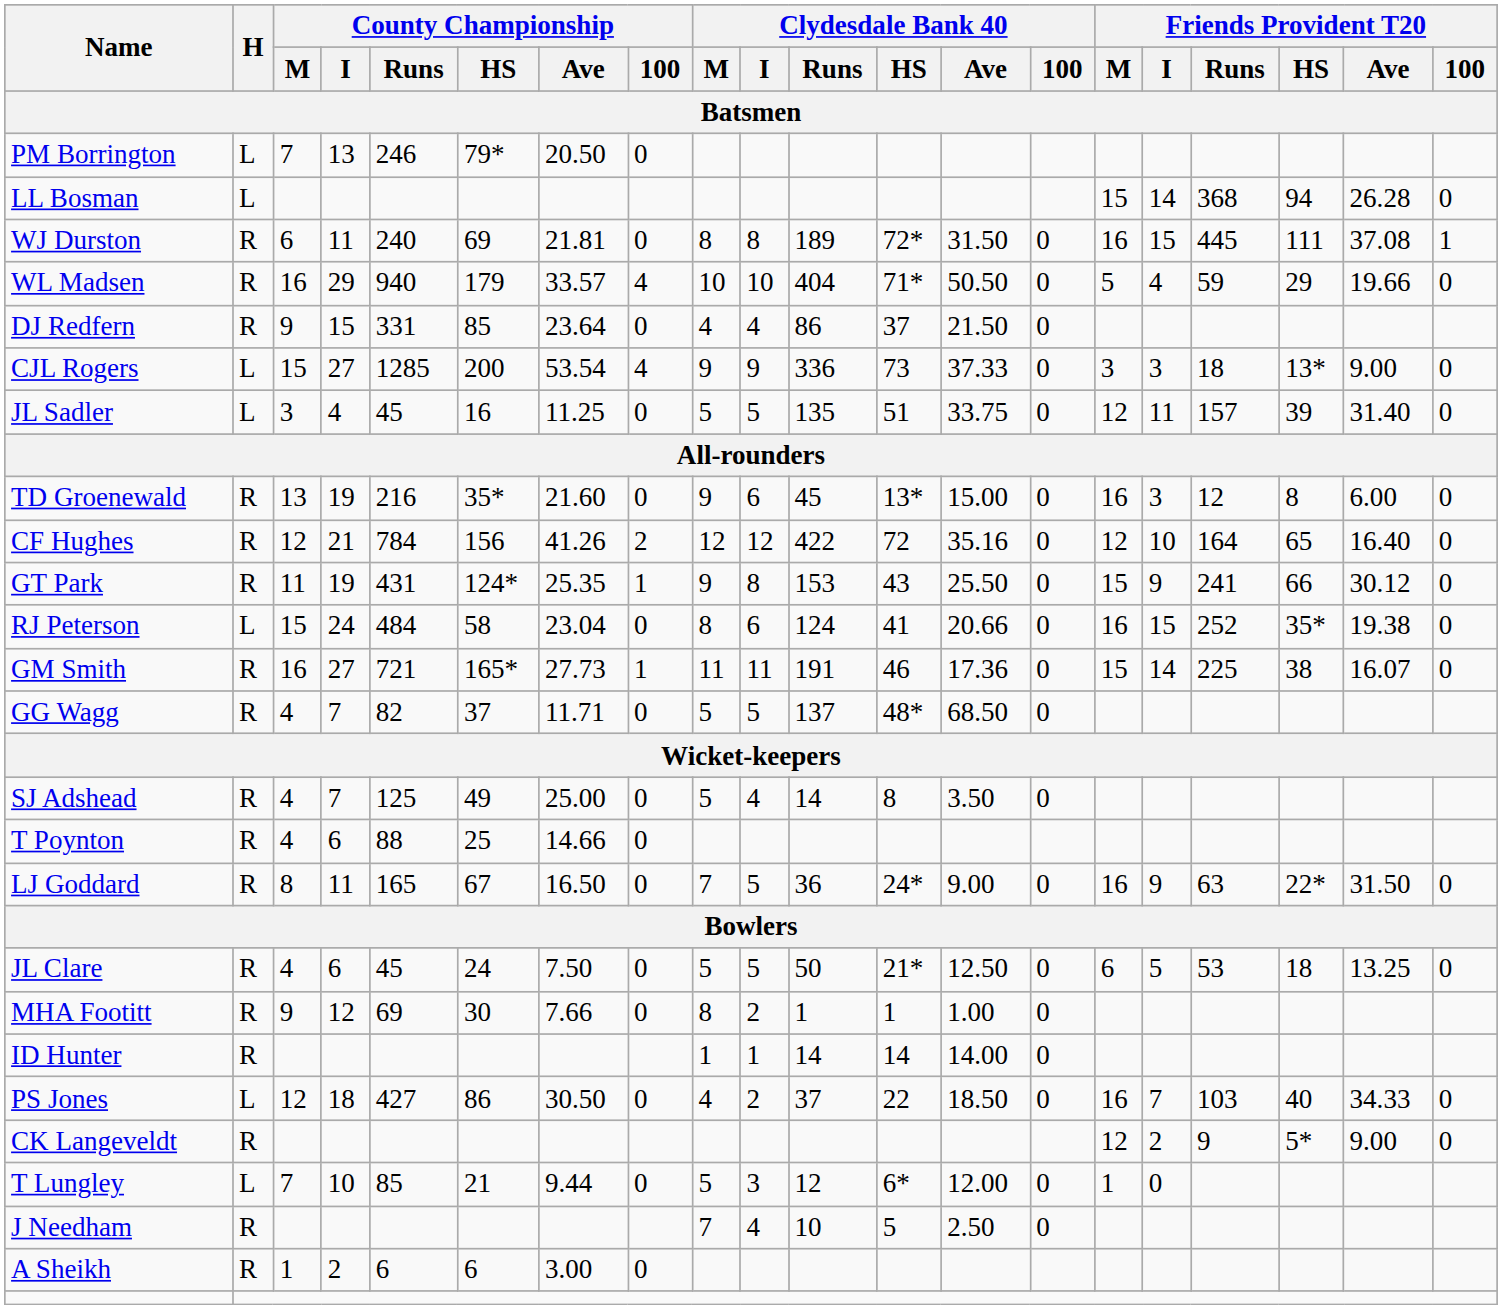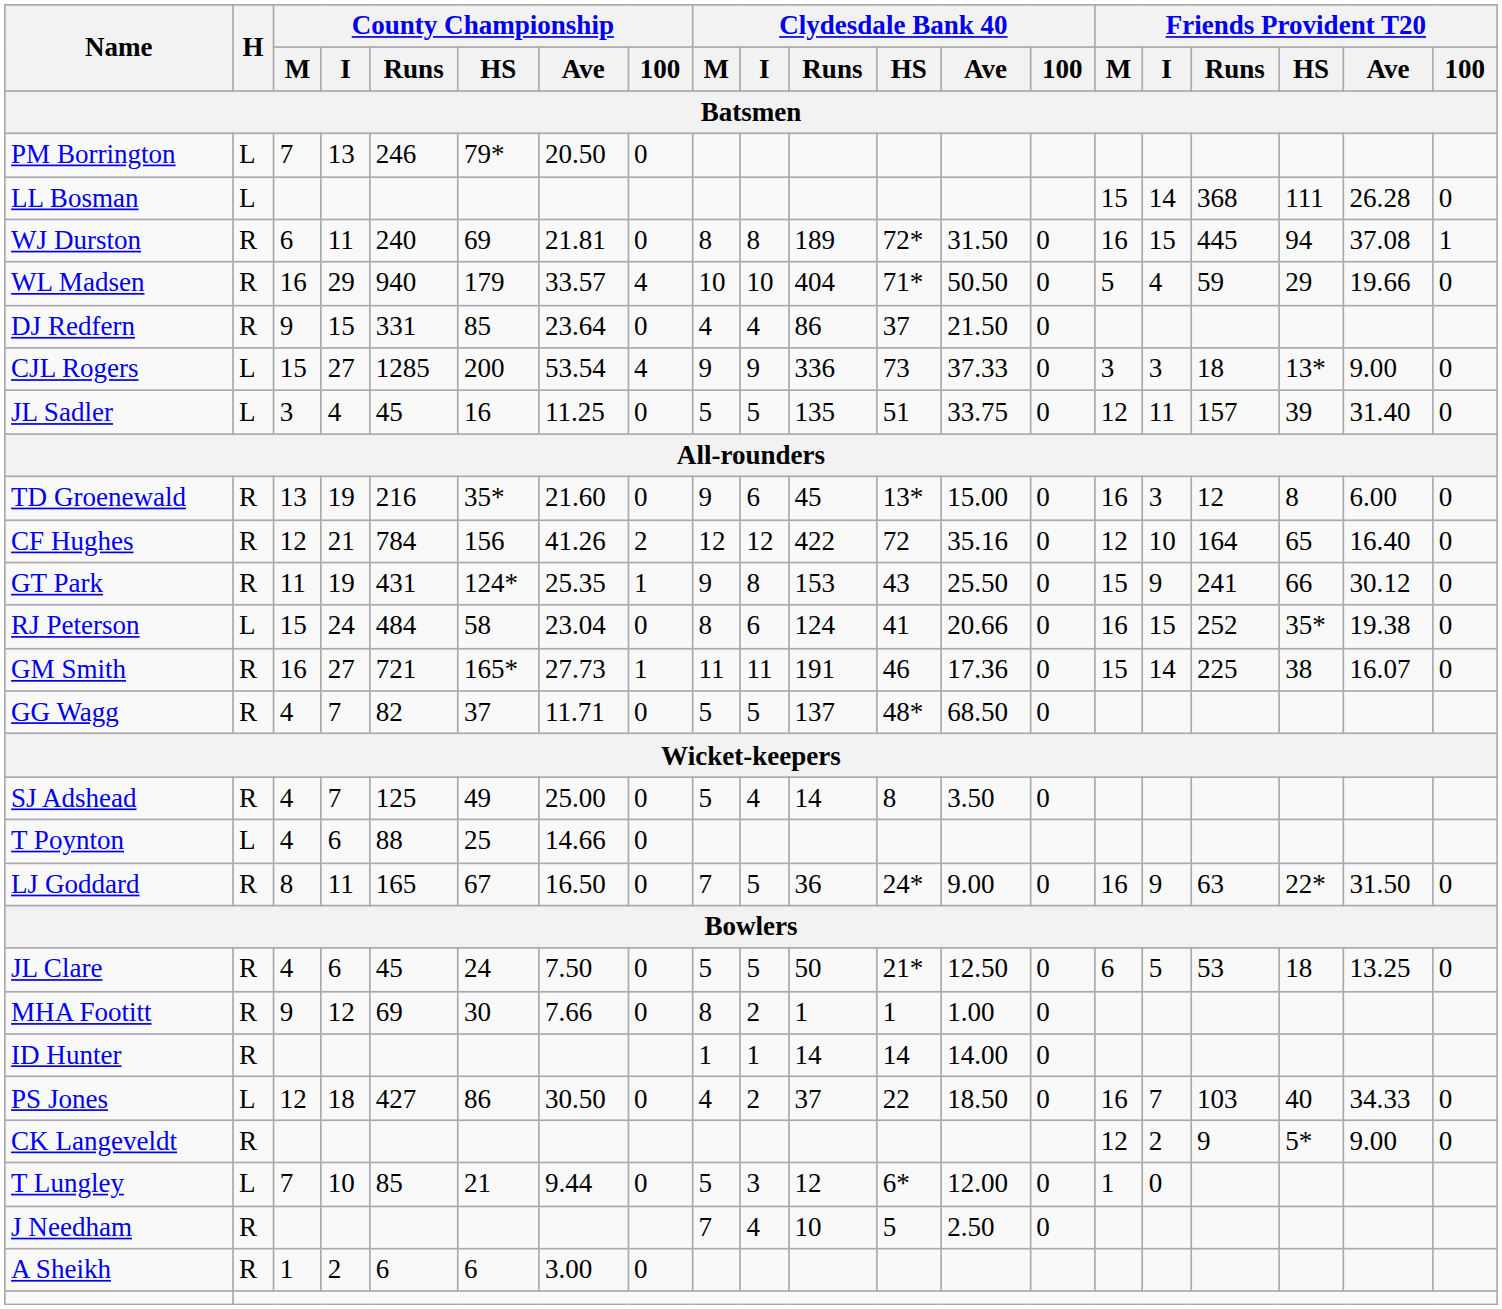LL Bosman | Friends Provident T20 / HS / Batsmen: 94 -> 111
WJ Durston | Friends Provident T20 / HS / Batsmen: 111 -> 94
T Poynton | H / Batsmen: R -> L
